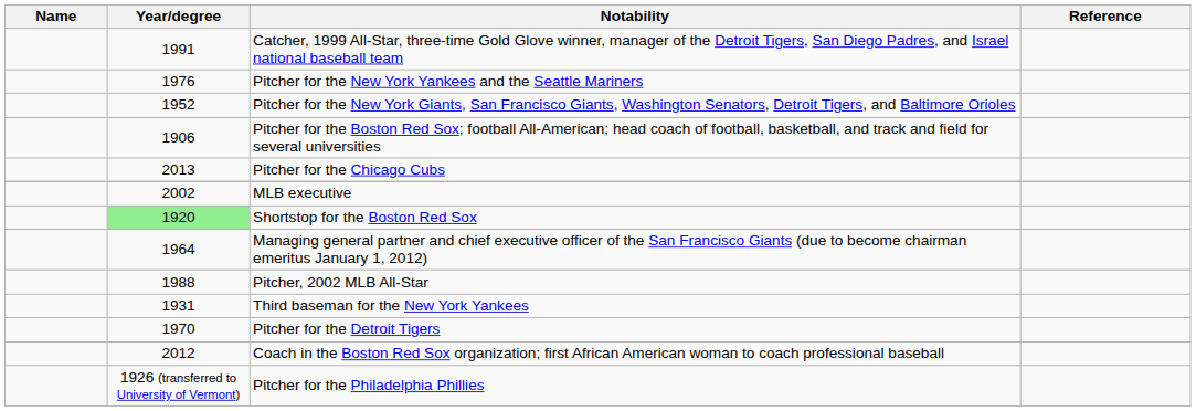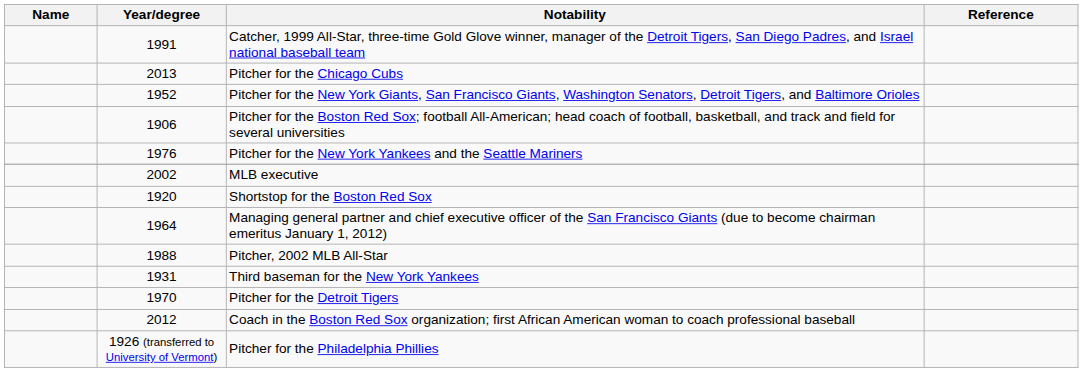rows swapped: Pitcher for the New York Yankees and the Seattle Mariners <-> Pitcher for the Chicago Cubs
Shortstop for the Boston Red Sox | Year/degree: lightgreen background -> no background
